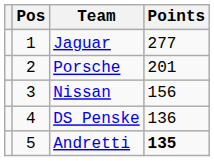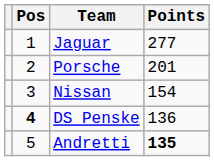Nissan | Points: 156 -> 154
DS Penske | Pos: normal -> bold
